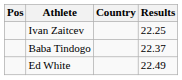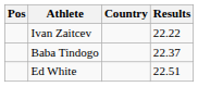Ivan Zaitcev | Results: 22.25 -> 22.22
Ed White | Results: 22.49 -> 22.51
